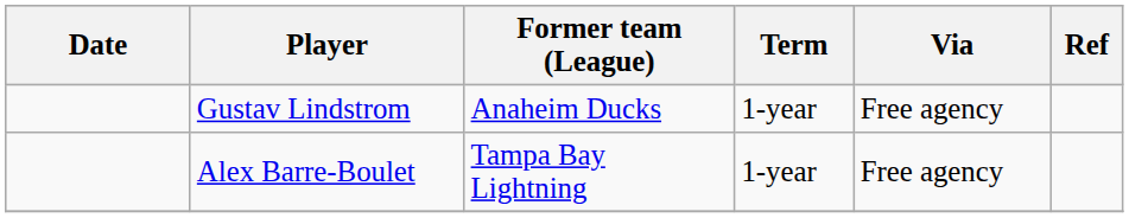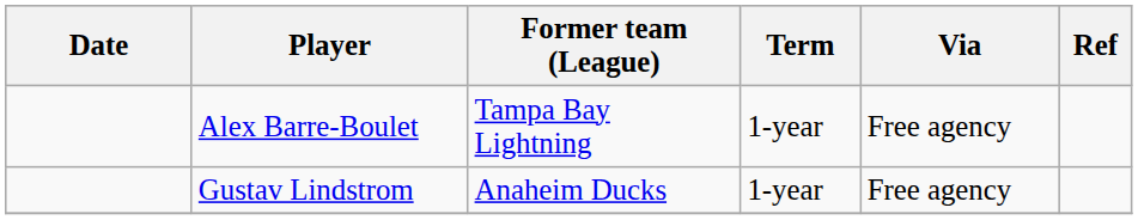rows swapped: Alex Barre-Boulet <-> Gustav Lindstrom
